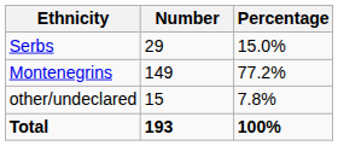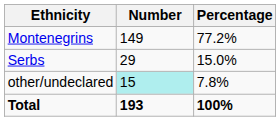rows swapped: Montenegrins <-> Serbs
other/undeclared | Number: no background -> paleturquoise background
